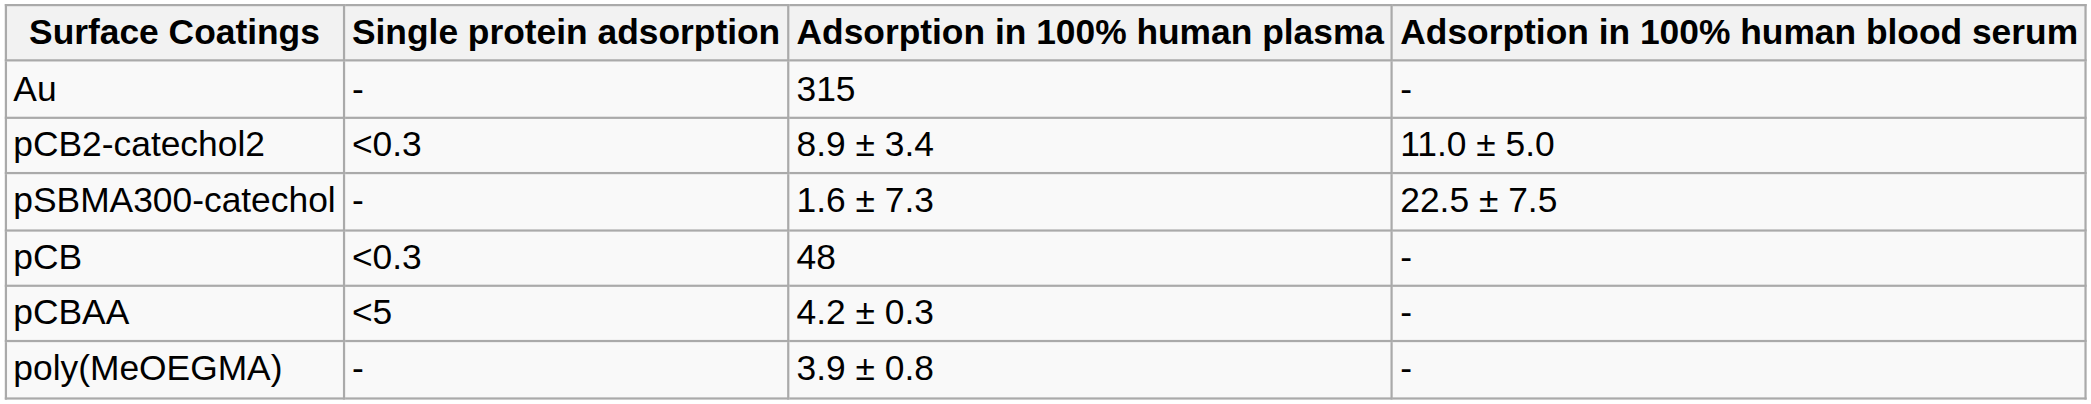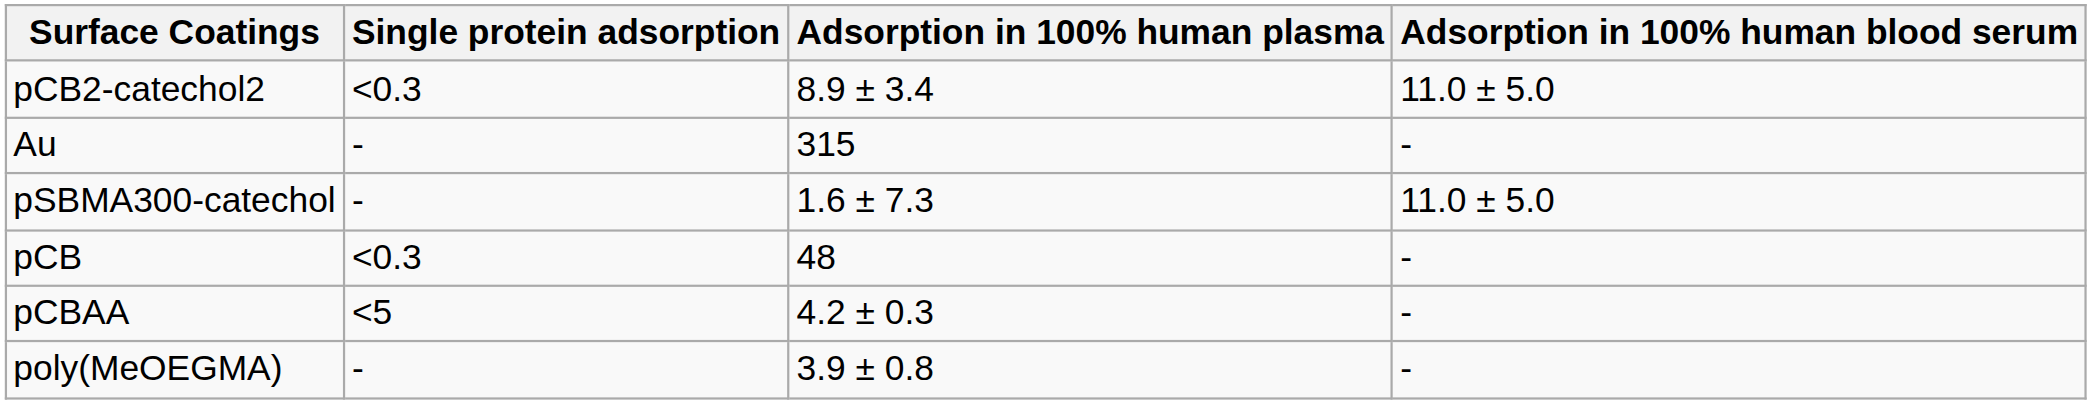rows swapped: Au <-> pCB2-catechol2
pSBMA300-catechol | Adsorption in 100% human blood serum: 22.5 ± 7.5 -> 11.0 ± 5.0
